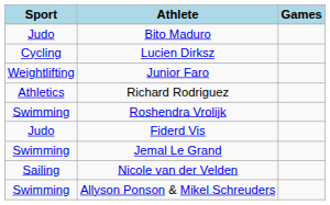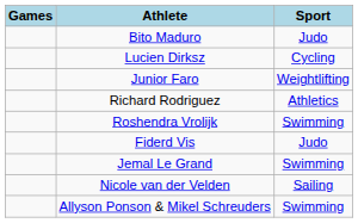columns swapped: Games <-> Sport
